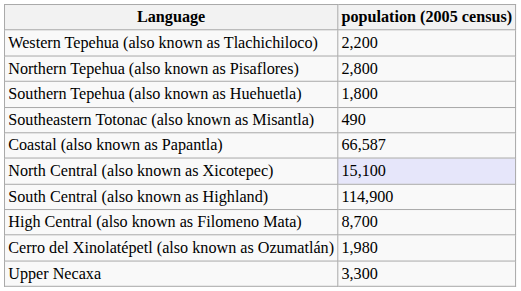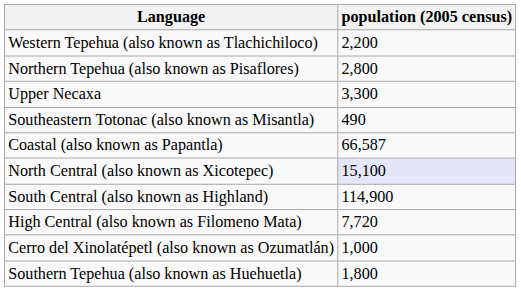rows swapped: Southern Tepehua (also known as Huehuetla) <-> Upper Necaxa
High Central (also known as Filomeno Mata) | population (2005 census): 8,700 -> 7,720
Cerro del Xinolatépetl (also known as Ozumatlán) | population (2005 census): 1,980 -> 1,000
